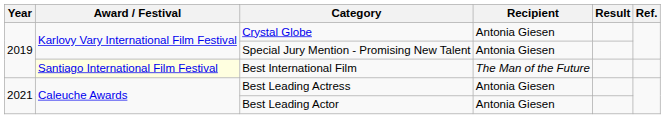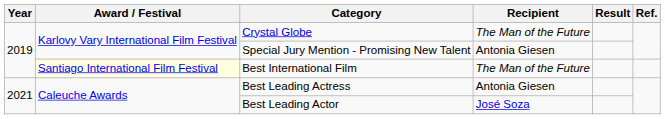Crystal Globe | Recipient: Antonia Giesen -> The Man of the Future
Best Leading Actor | Recipient: Antonia Giesen -> José Soza
